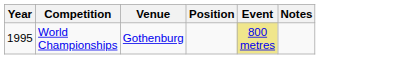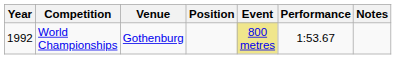+ column: Performance | 1:53.67
World Championships | Year: 1995 -> 1992
